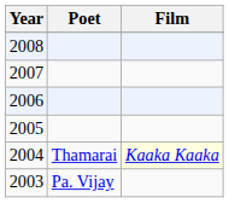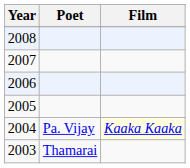2004 | Poet: Thamarai -> Pa. Vijay
2003 | Poet: Pa. Vijay -> Thamarai
